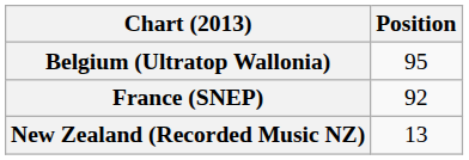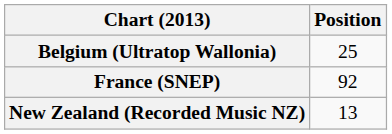Belgium (Ultratop Wallonia) | Position: 95 -> 25
